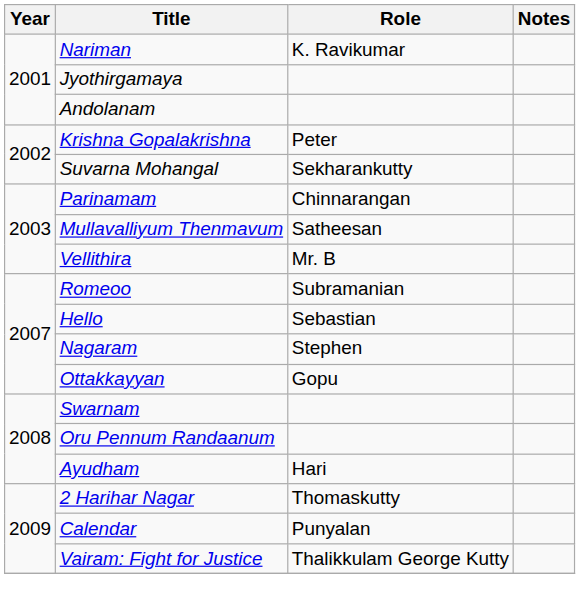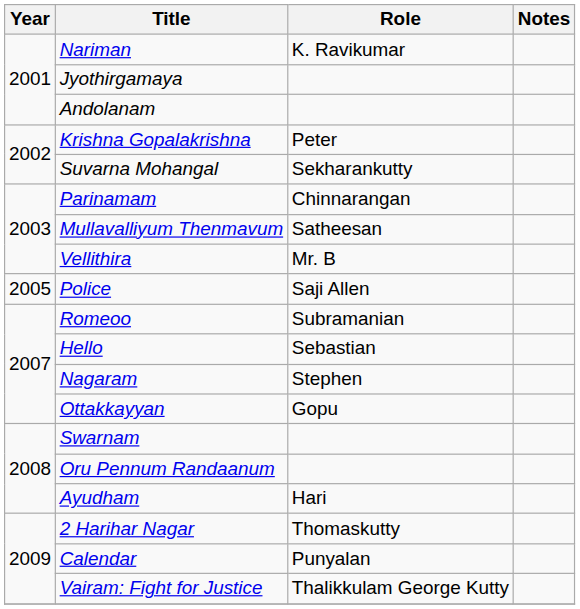+ row: 2005 | Police | Saji Allen
